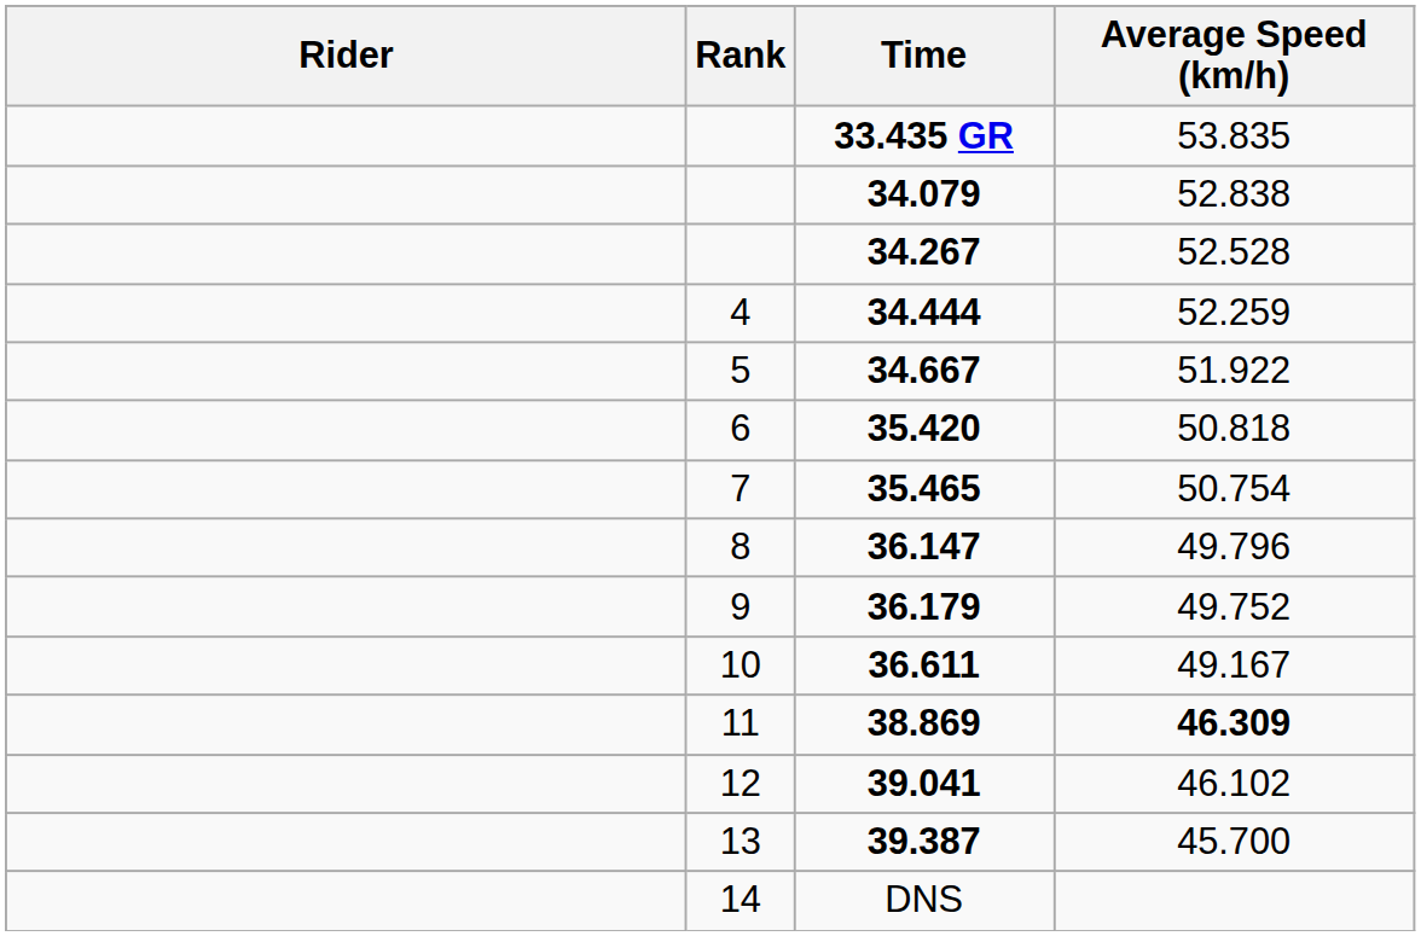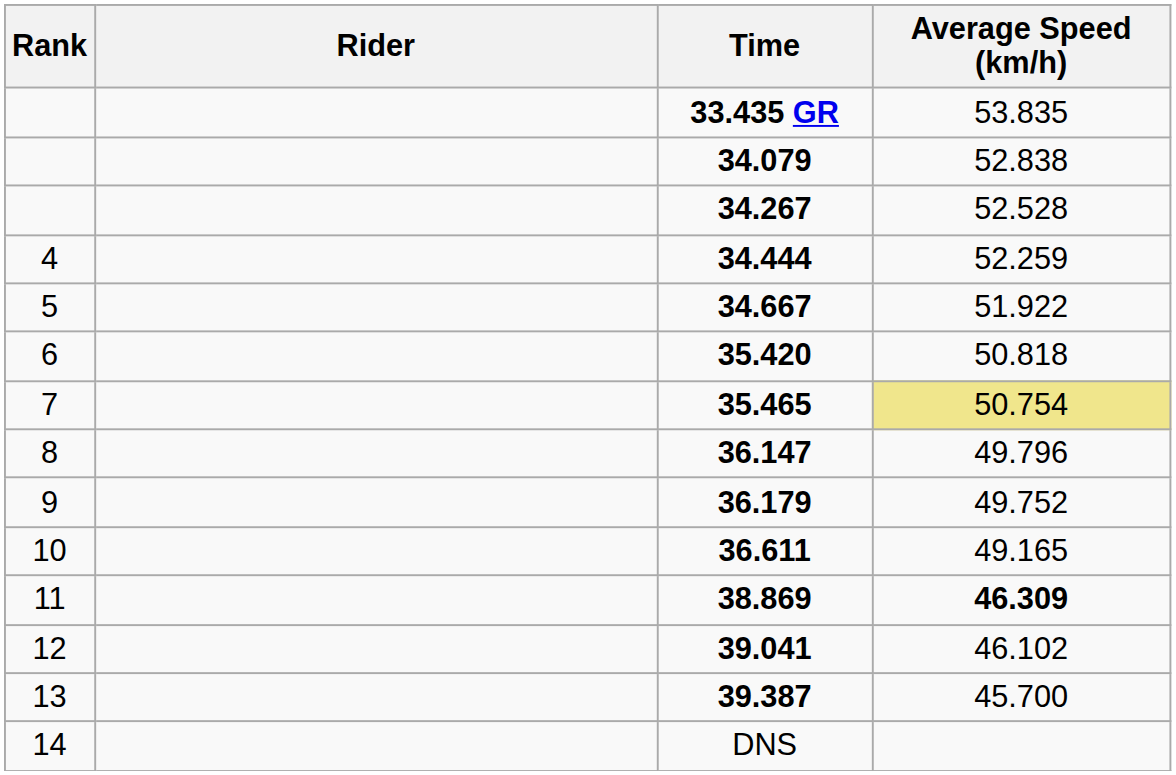columns swapped: Rank <-> Rider
35.465 | Average Speed (km/h): no background -> khaki background
36.611 | Average Speed (km/h): 49.167 -> 49.165
